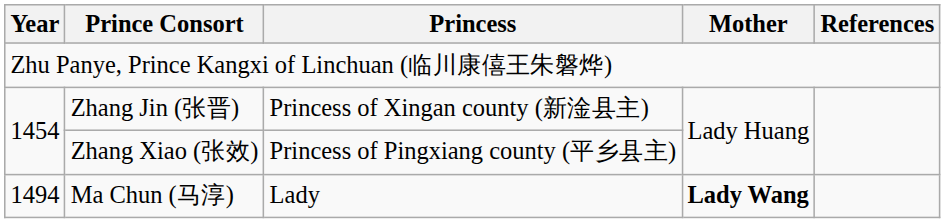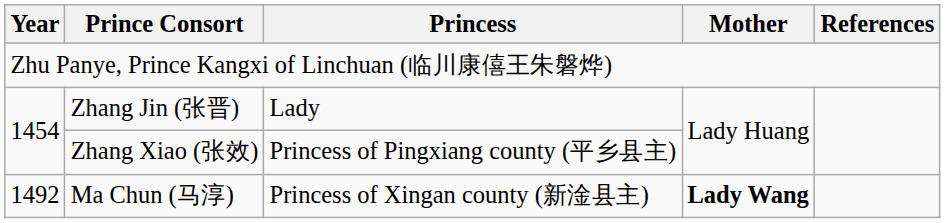Zhang Jin (张晋) | Princess: Princess of Xingan county (新淦县主) -> Lady
Ma Chun (马淳) | Year: 1494 -> 1492
Ma Chun (马淳) | Princess: Lady -> Princess of Xingan county (新淦县主)
